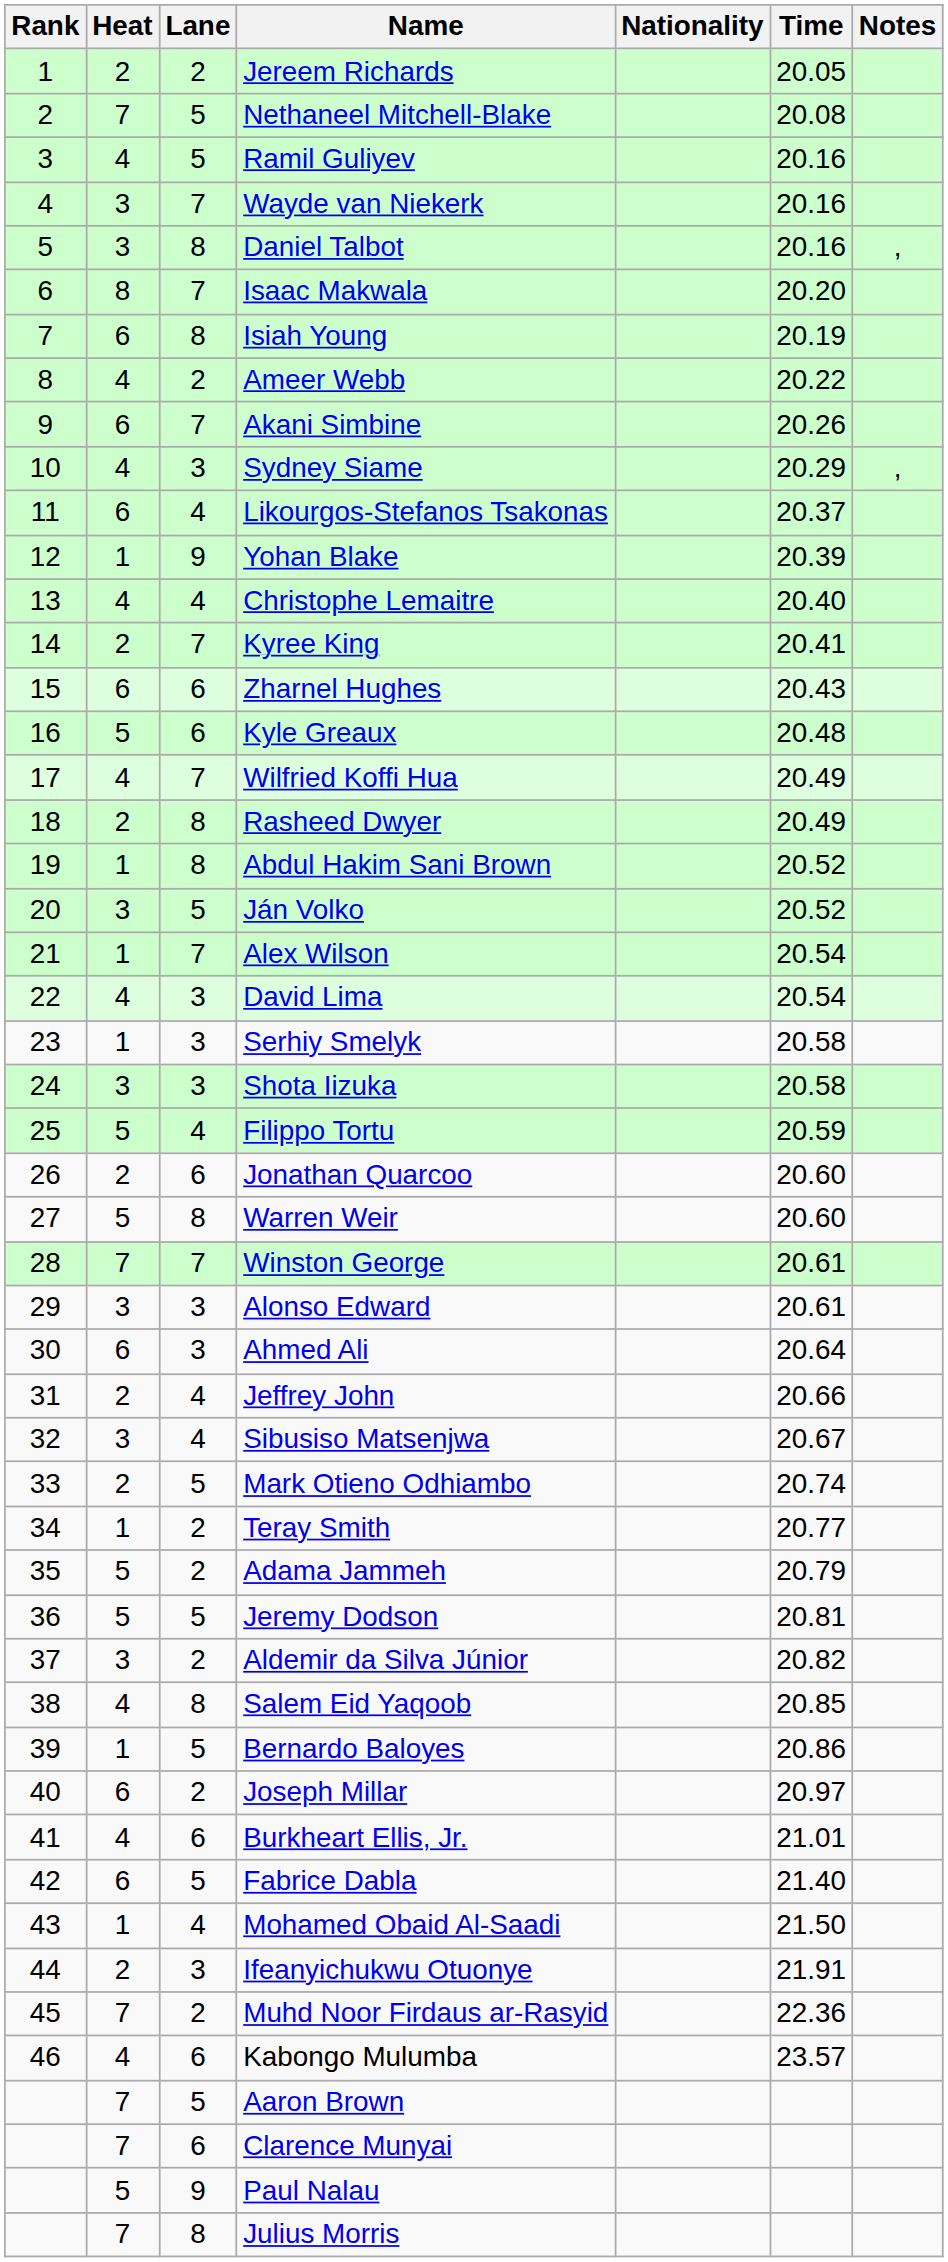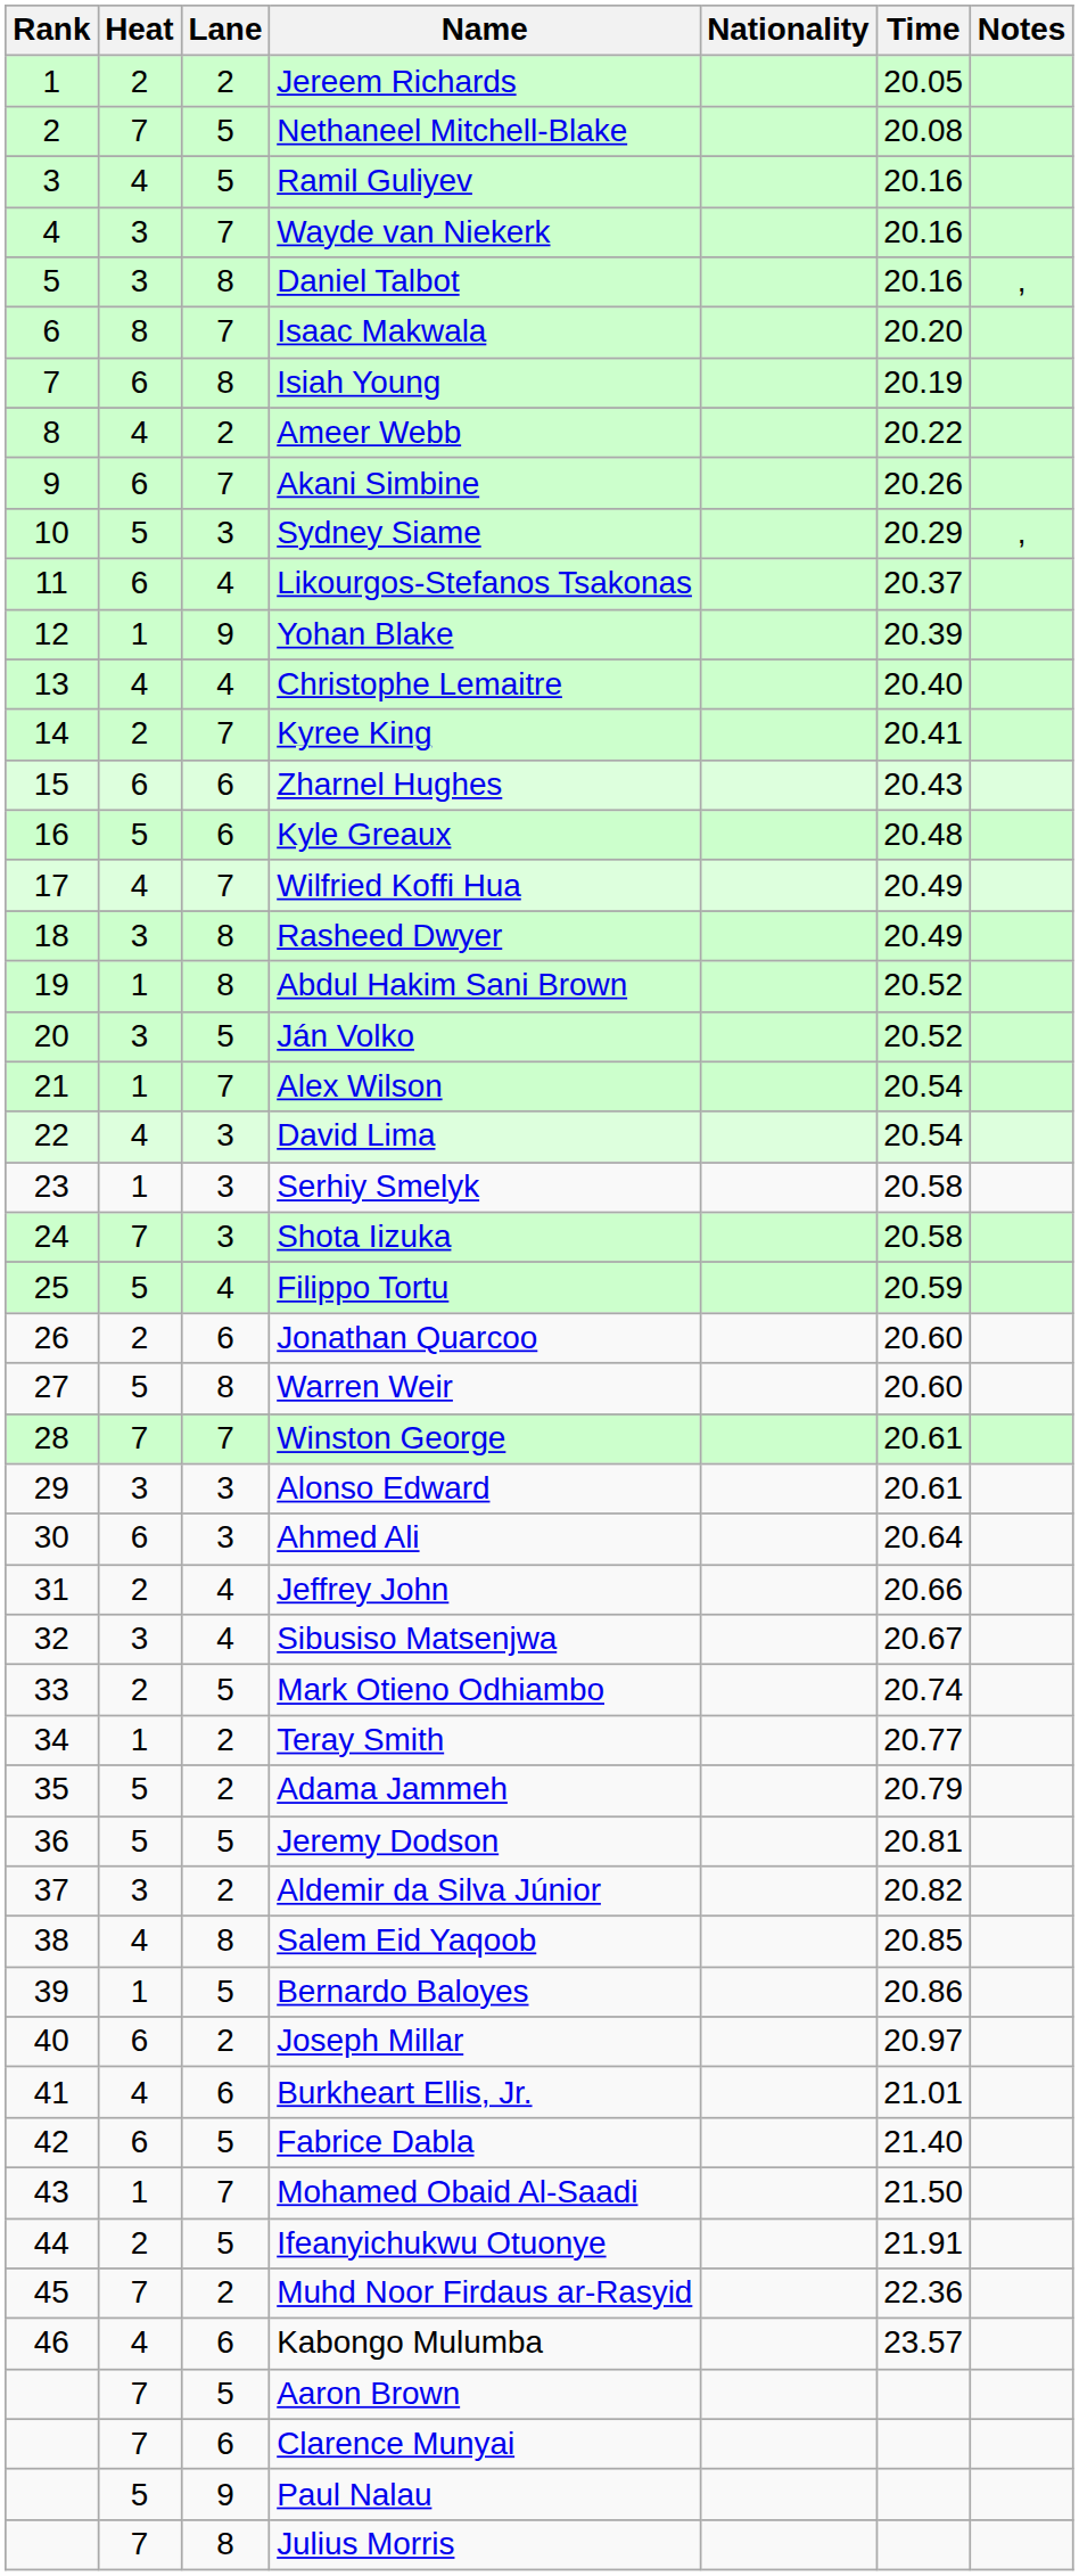Sydney Siame | Heat: 4 -> 5
Rasheed Dwyer | Heat: 2 -> 3
Shota Iizuka | Heat: 3 -> 7
Mohamed Obaid Al-Saadi | Lane: 4 -> 7
Ifeanyichukwu Otuonye | Lane: 3 -> 5
